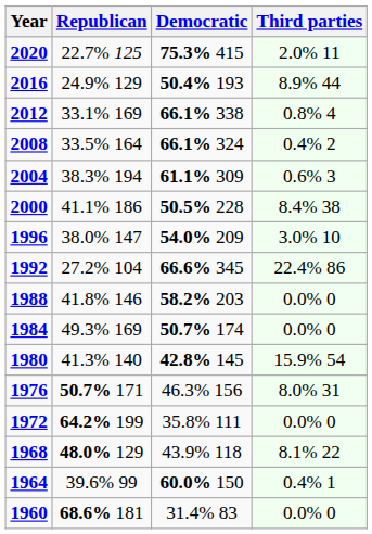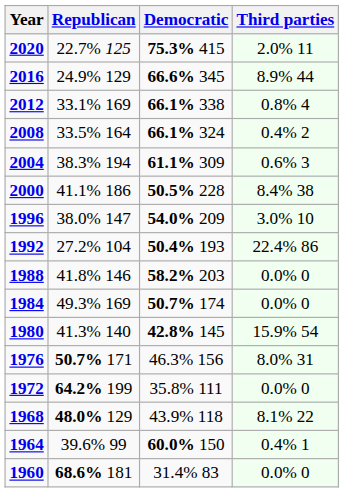2016 | Democratic: 50.4% 193 -> 66.6% 345
1992 | Democratic: 66.6% 345 -> 50.4% 193
